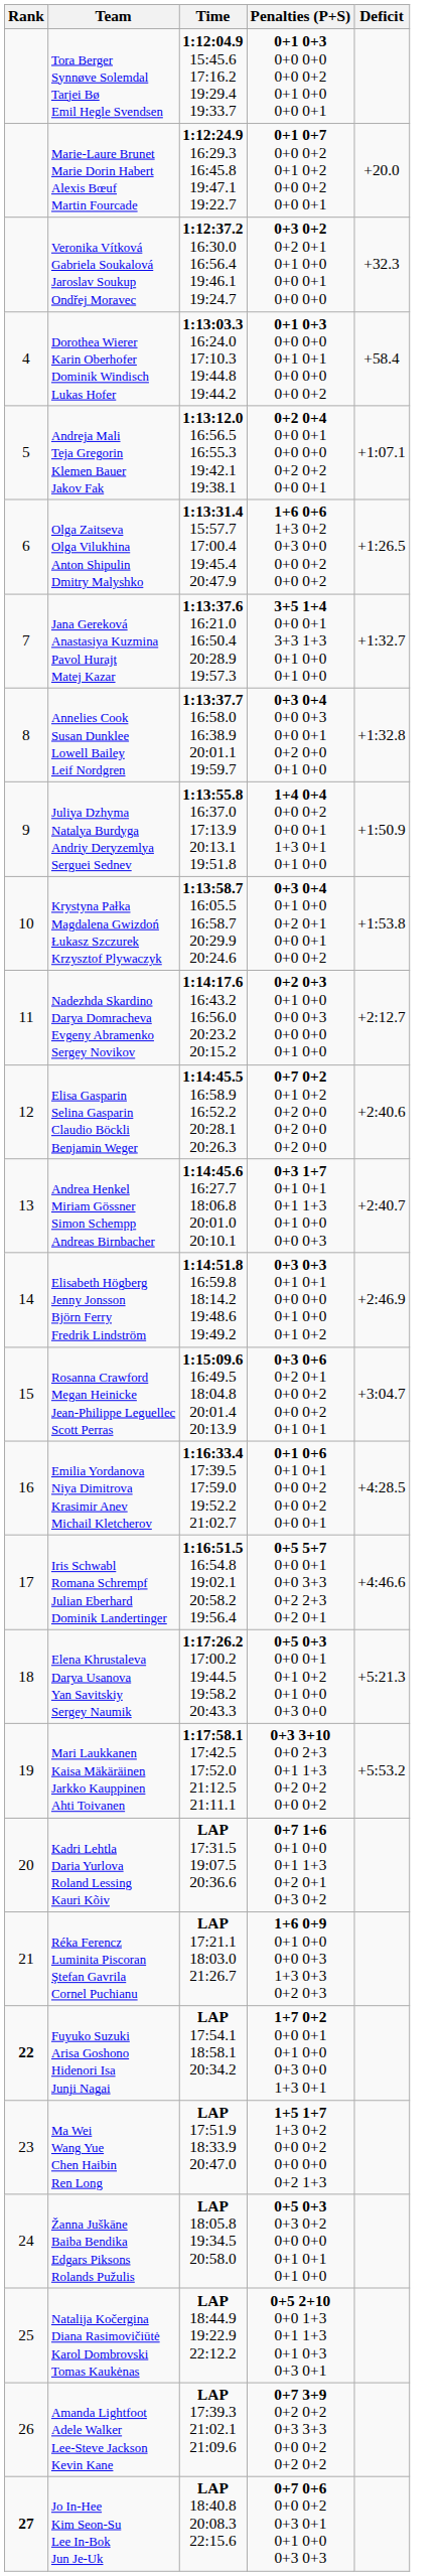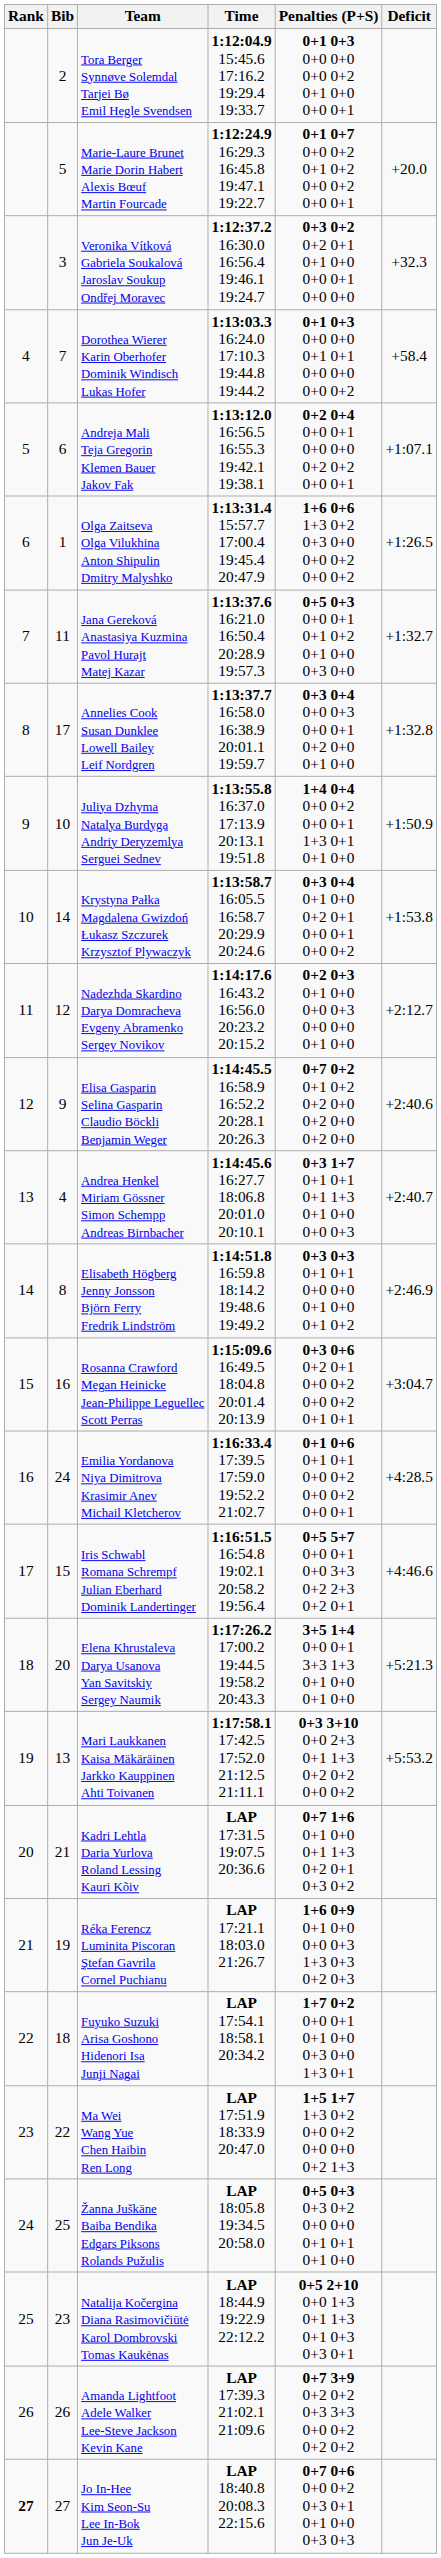+ column: Bib | 2 | 5 | 3 | 7 | 6 | 1 | 11 | 17 | 10 | 14 | 12 | 9 | 4 | 8 | 16 | 24 | 15 | 20 | 13 | 21 | 19 | 18 | 22 | 25 | 23 | 26 | 27
Jana Gereková Anastasiya Kuzmina Pavol Hurajt Matej Kazar | Penalties (P+S): 3+5 1+4 0+0 0+1 3+3 1+3 0+1 0+0 0+1 0+0 -> 0+5 0+3 0+0 0+1 0+1 0+2 0+1 0+0 0+3 0+0
Elena Khrustaleva Darya Usanova Yan Savitskiy Sergey Naumik | Penalties (P+S): 0+5 0+3 0+0 0+1 0+1 0+2 0+1 0+0 0+3 0+0 -> 3+5 1+4 0+0 0+1 3+3 1+3 0+1 0+0 0+1 0+0
Fuyuko Suzuki Arisa Goshono Hidenori Isa Junji Nagai | Rank: bold -> normal
